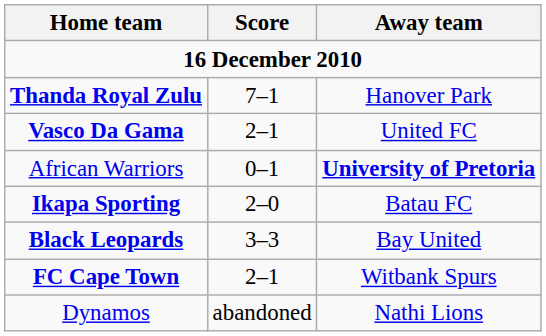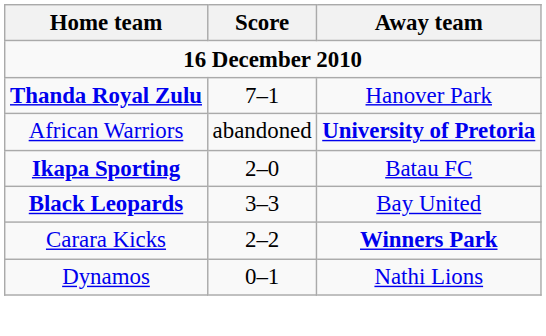- row: Vasco Da Gama | 2–1 | United FC
African Warriors | Score: 0–1 -> abandoned
- row: FC Cape Town | 2–1 | Witbank Spurs
+ row: Carara Kicks | 2–2 | Winners Park
Dynamos | Score: abandoned -> 0–1
